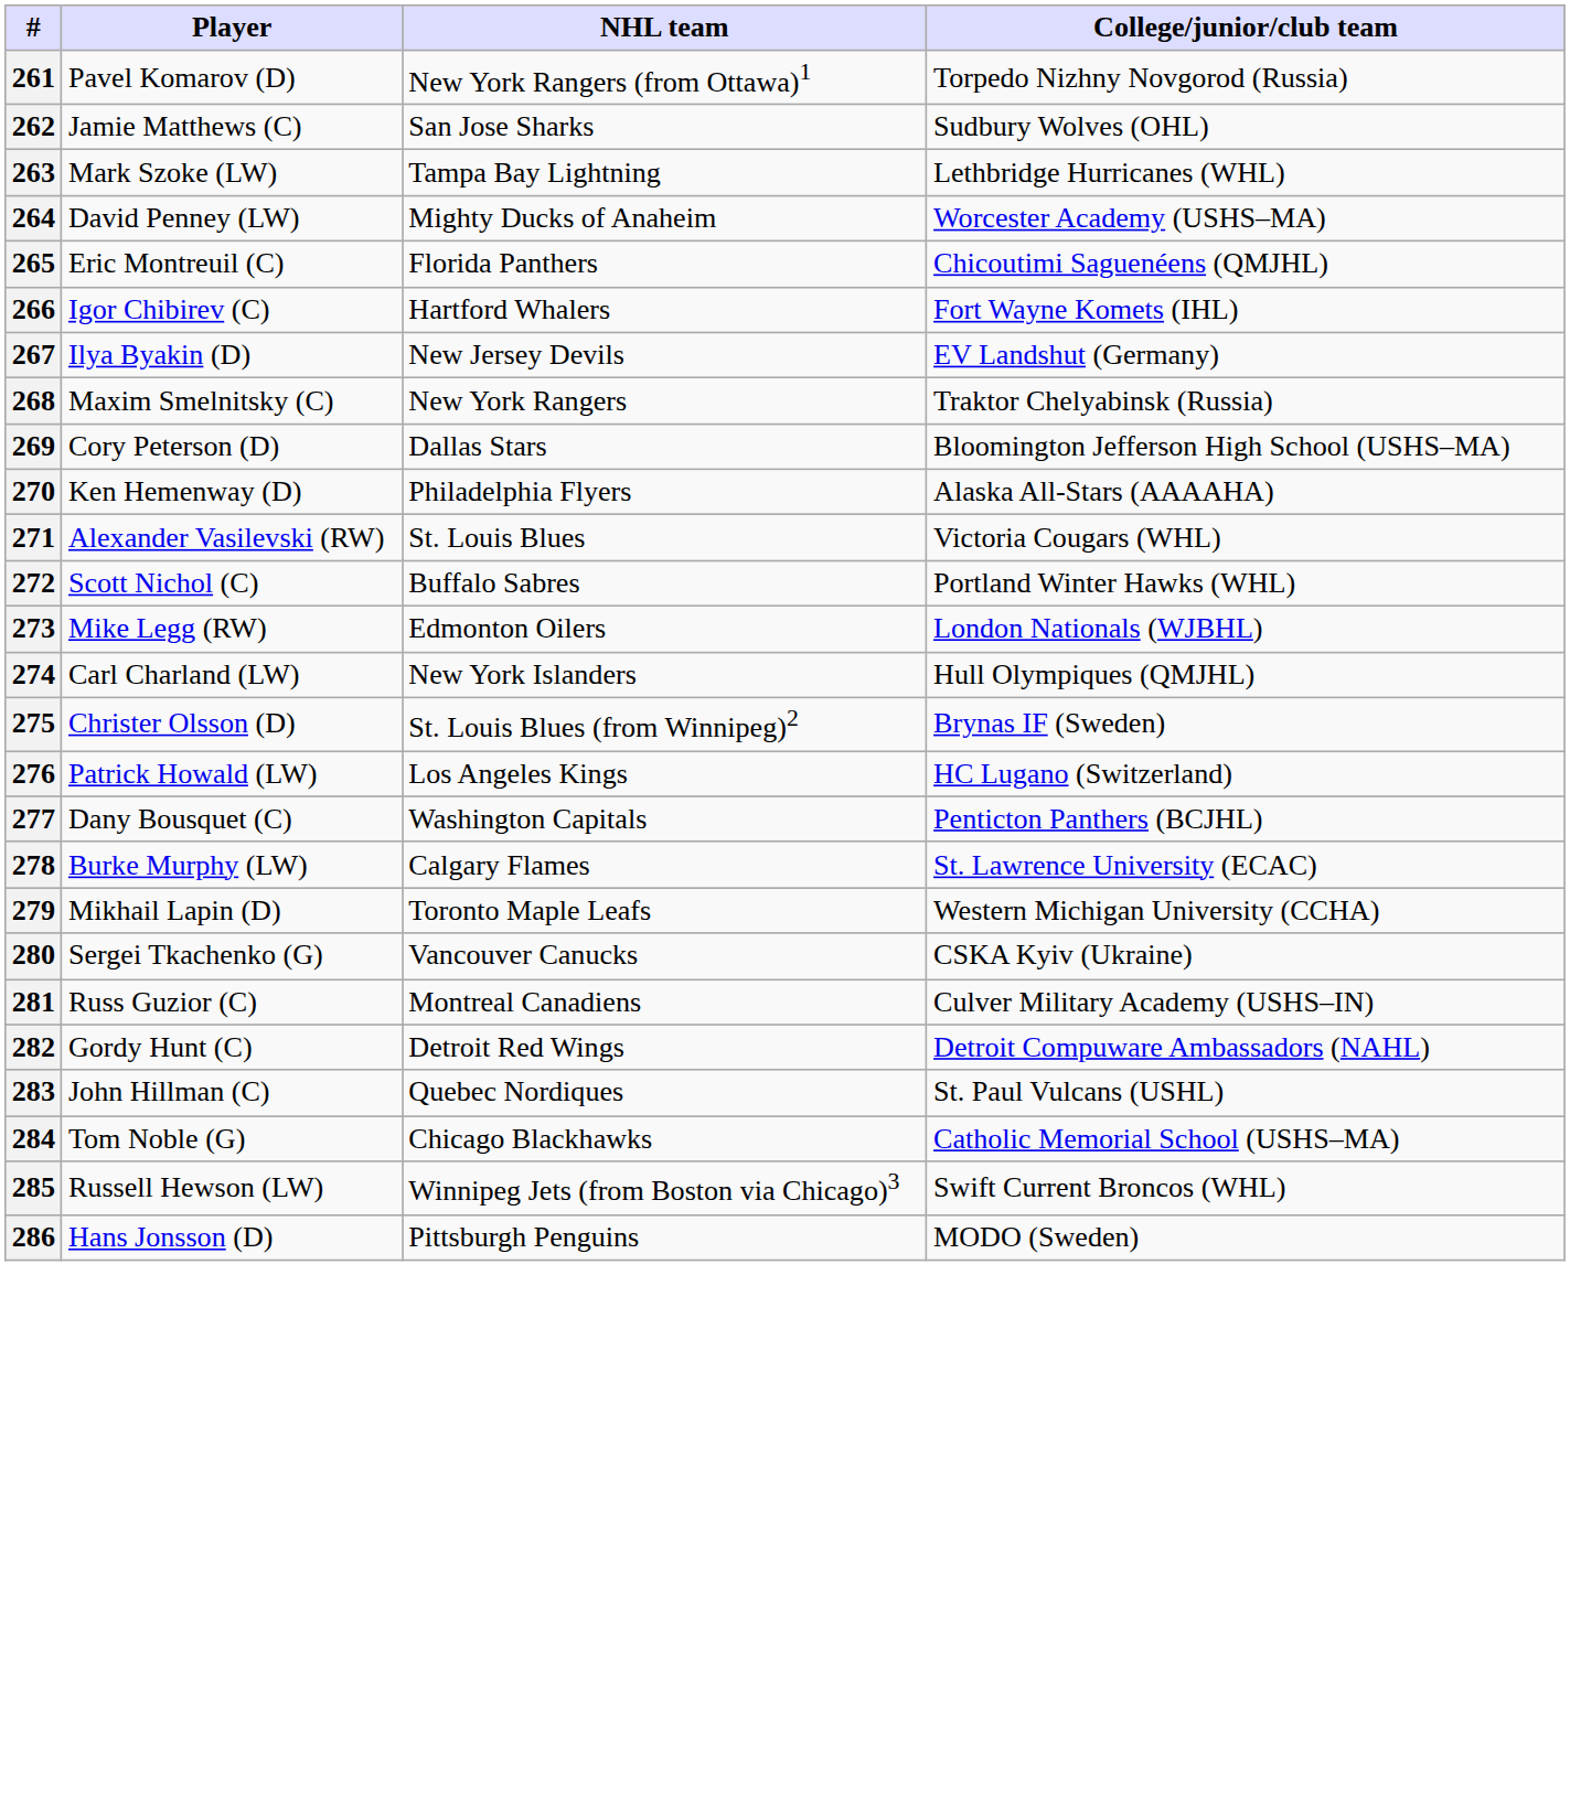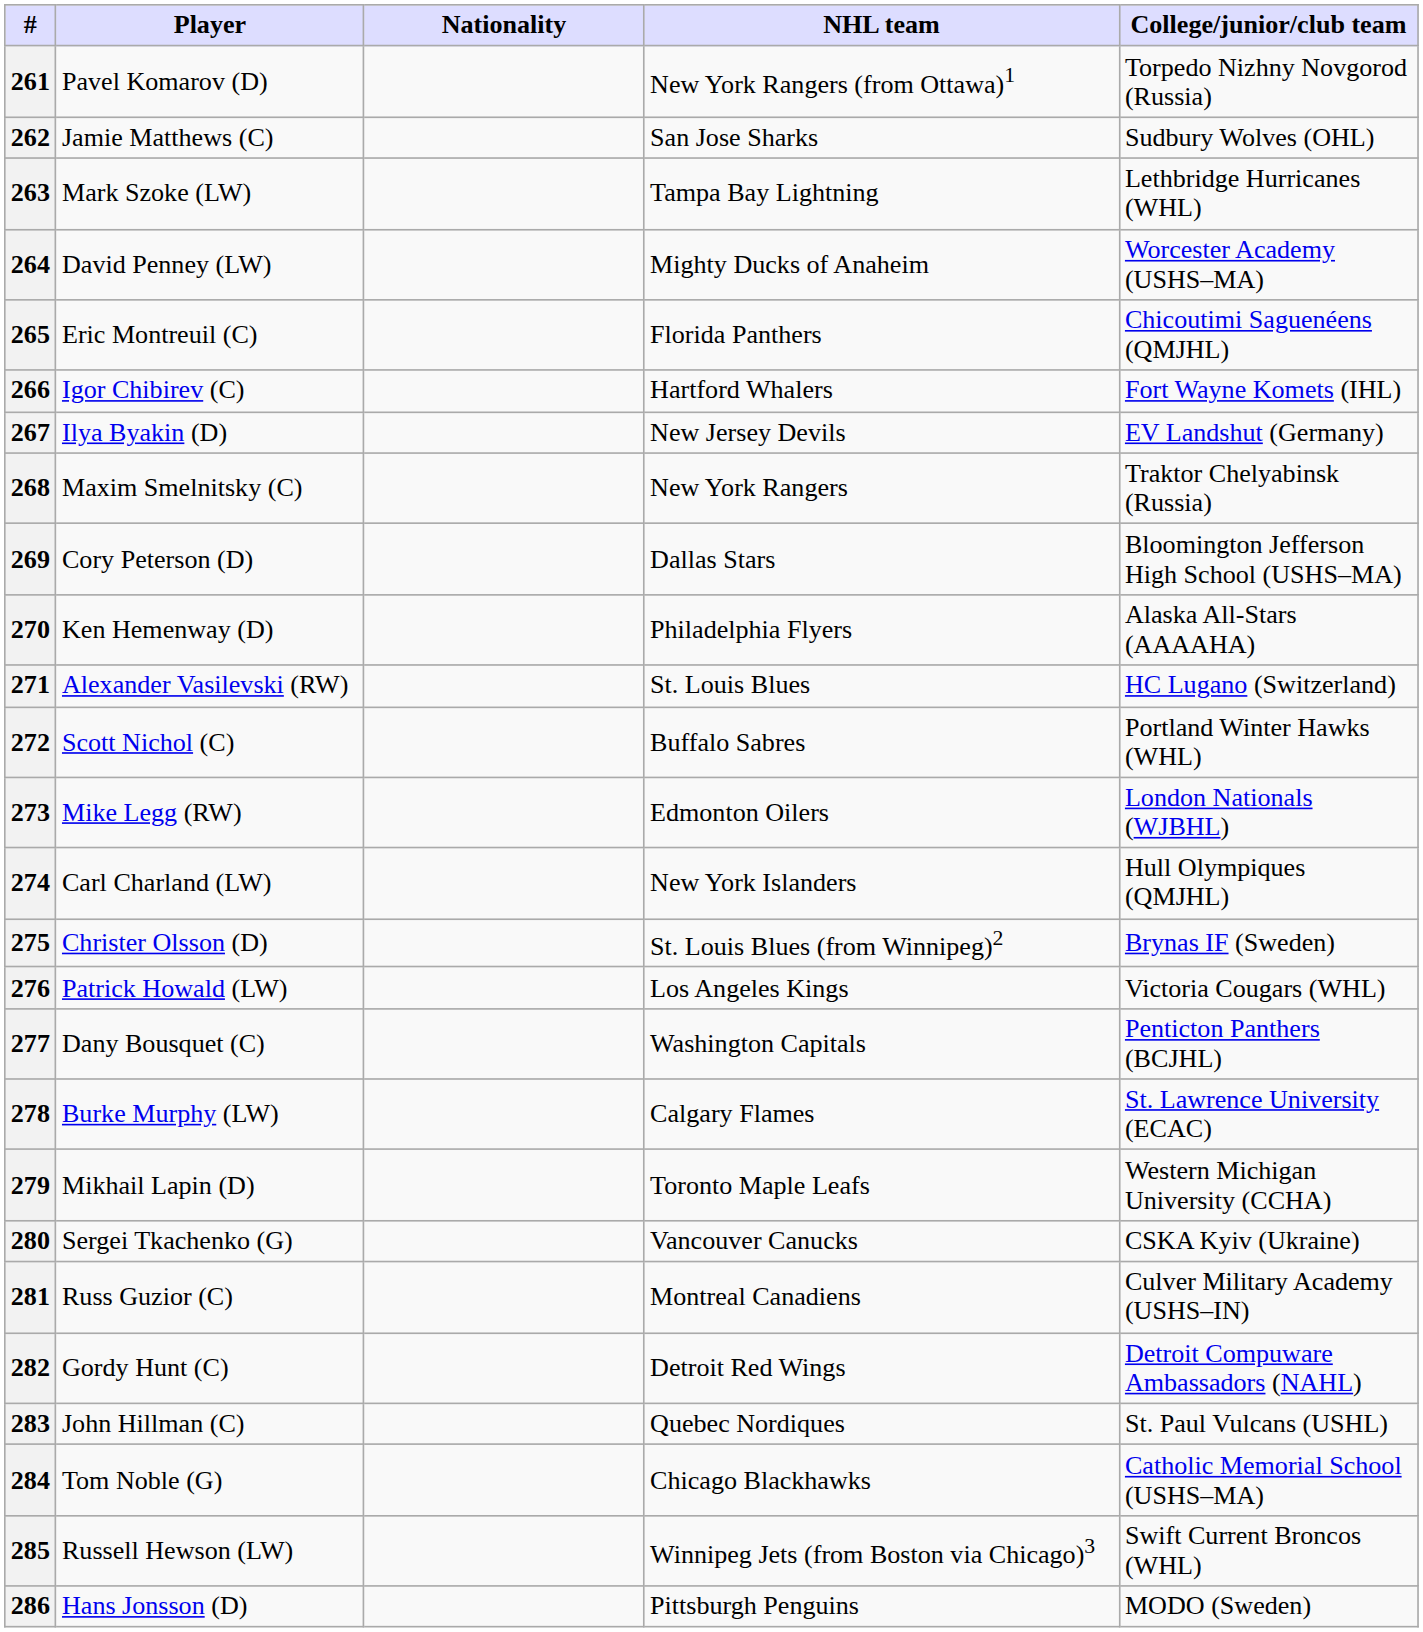+ column: Nationality
271 | College/junior/club team: Victoria Cougars (WHL) -> HC Lugano (Switzerland)
276 | College/junior/club team: HC Lugano (Switzerland) -> Victoria Cougars (WHL)
